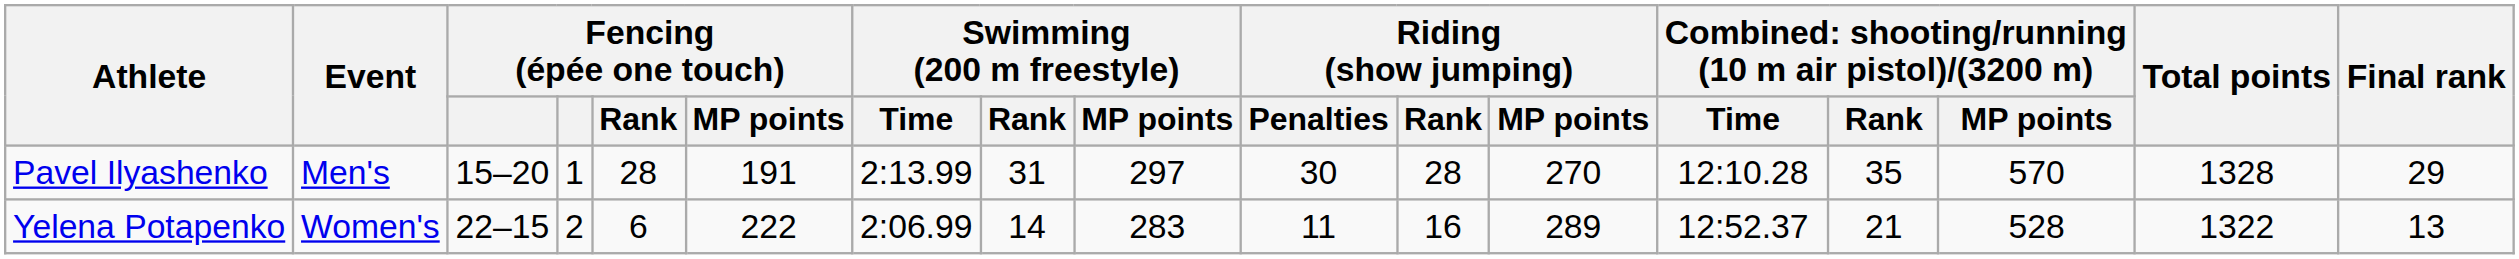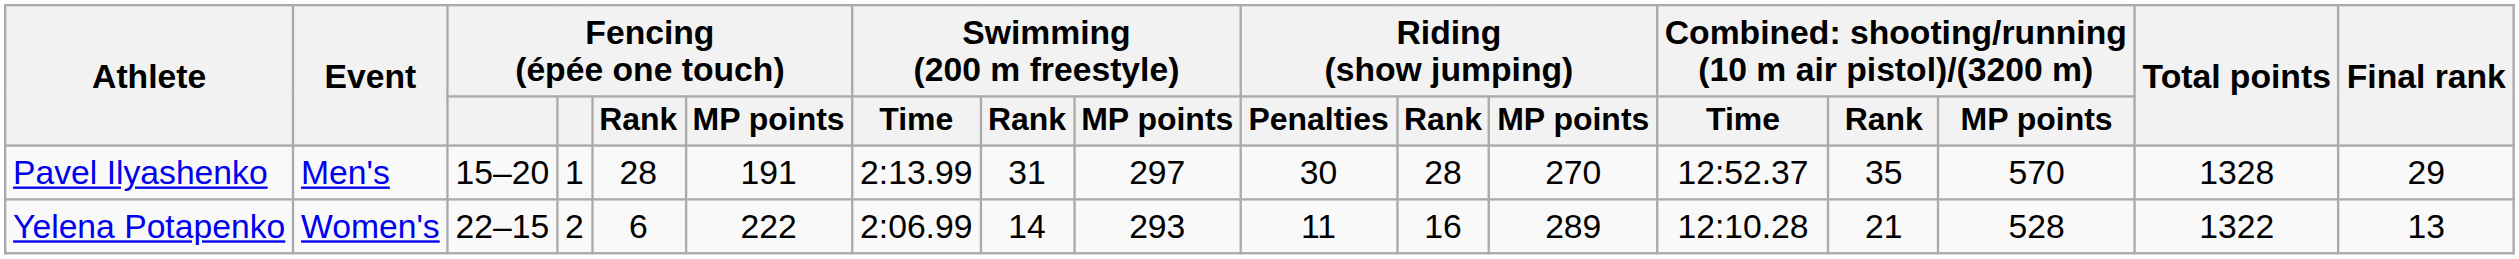Pavel Ilyashenko | column 13: 12:10.28 -> 12:52.37
Yelena Potapenko | Swimming (200 m freestyle) / MP points: 283 -> 293
Yelena Potapenko | column 13: 12:52.37 -> 12:10.28
